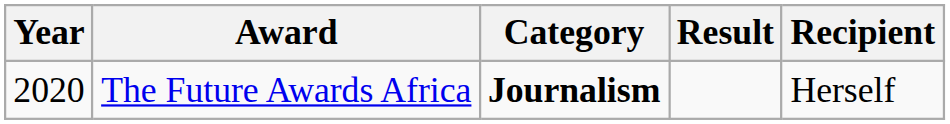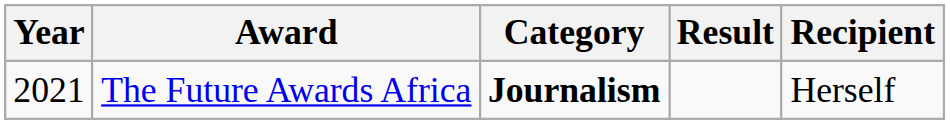The Future Awards Africa | Year: 2020 -> 2021
